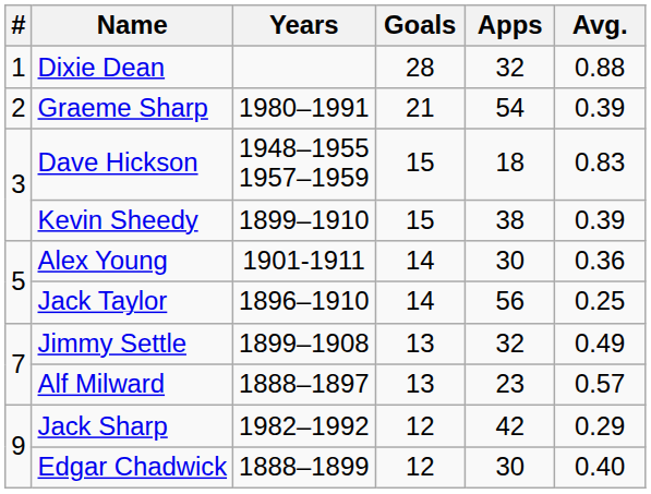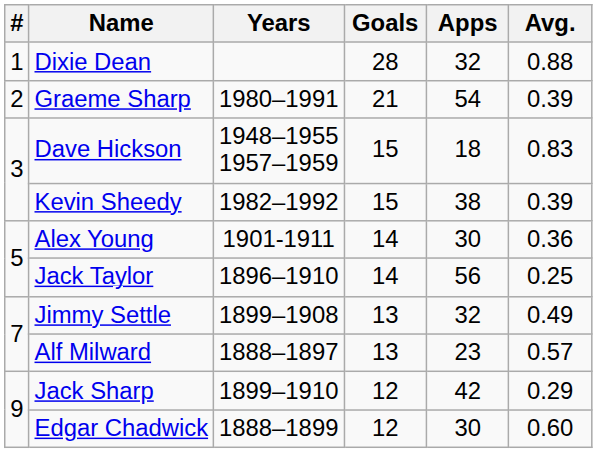Kevin Sheedy | Years: 1899–1910 -> 1982–1992
Jack Sharp | Years: 1982–1992 -> 1899–1910
Edgar Chadwick | Avg.: 0.40 -> 0.60
